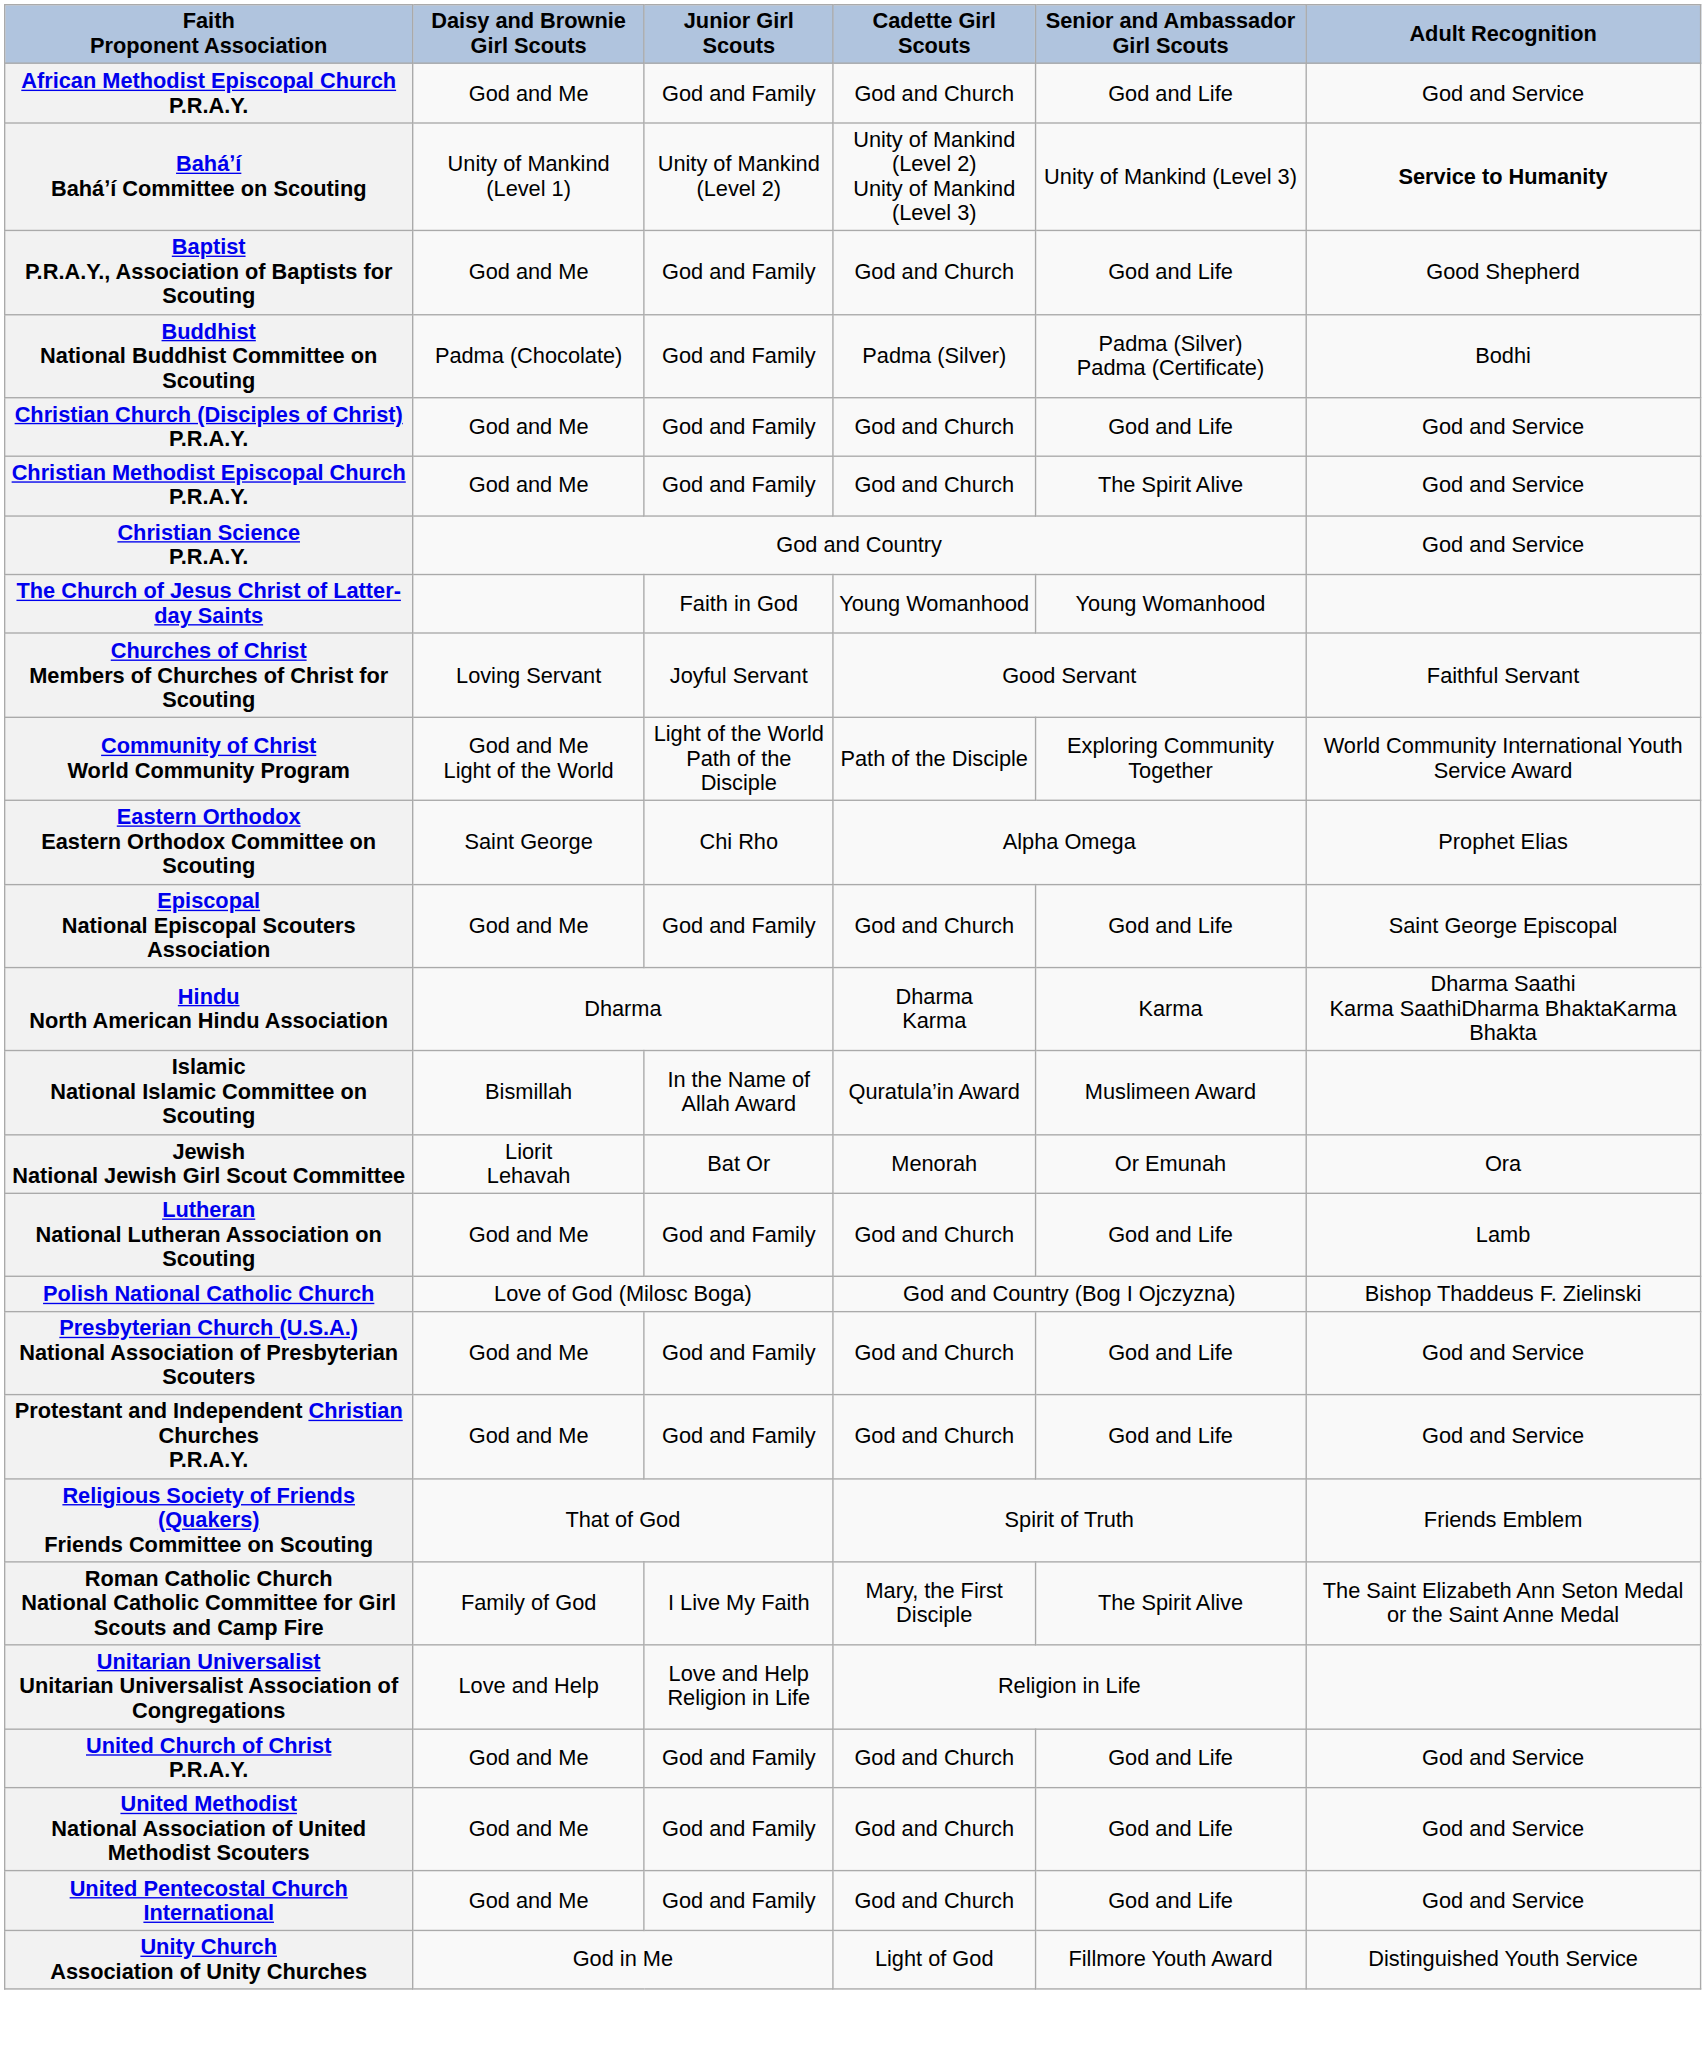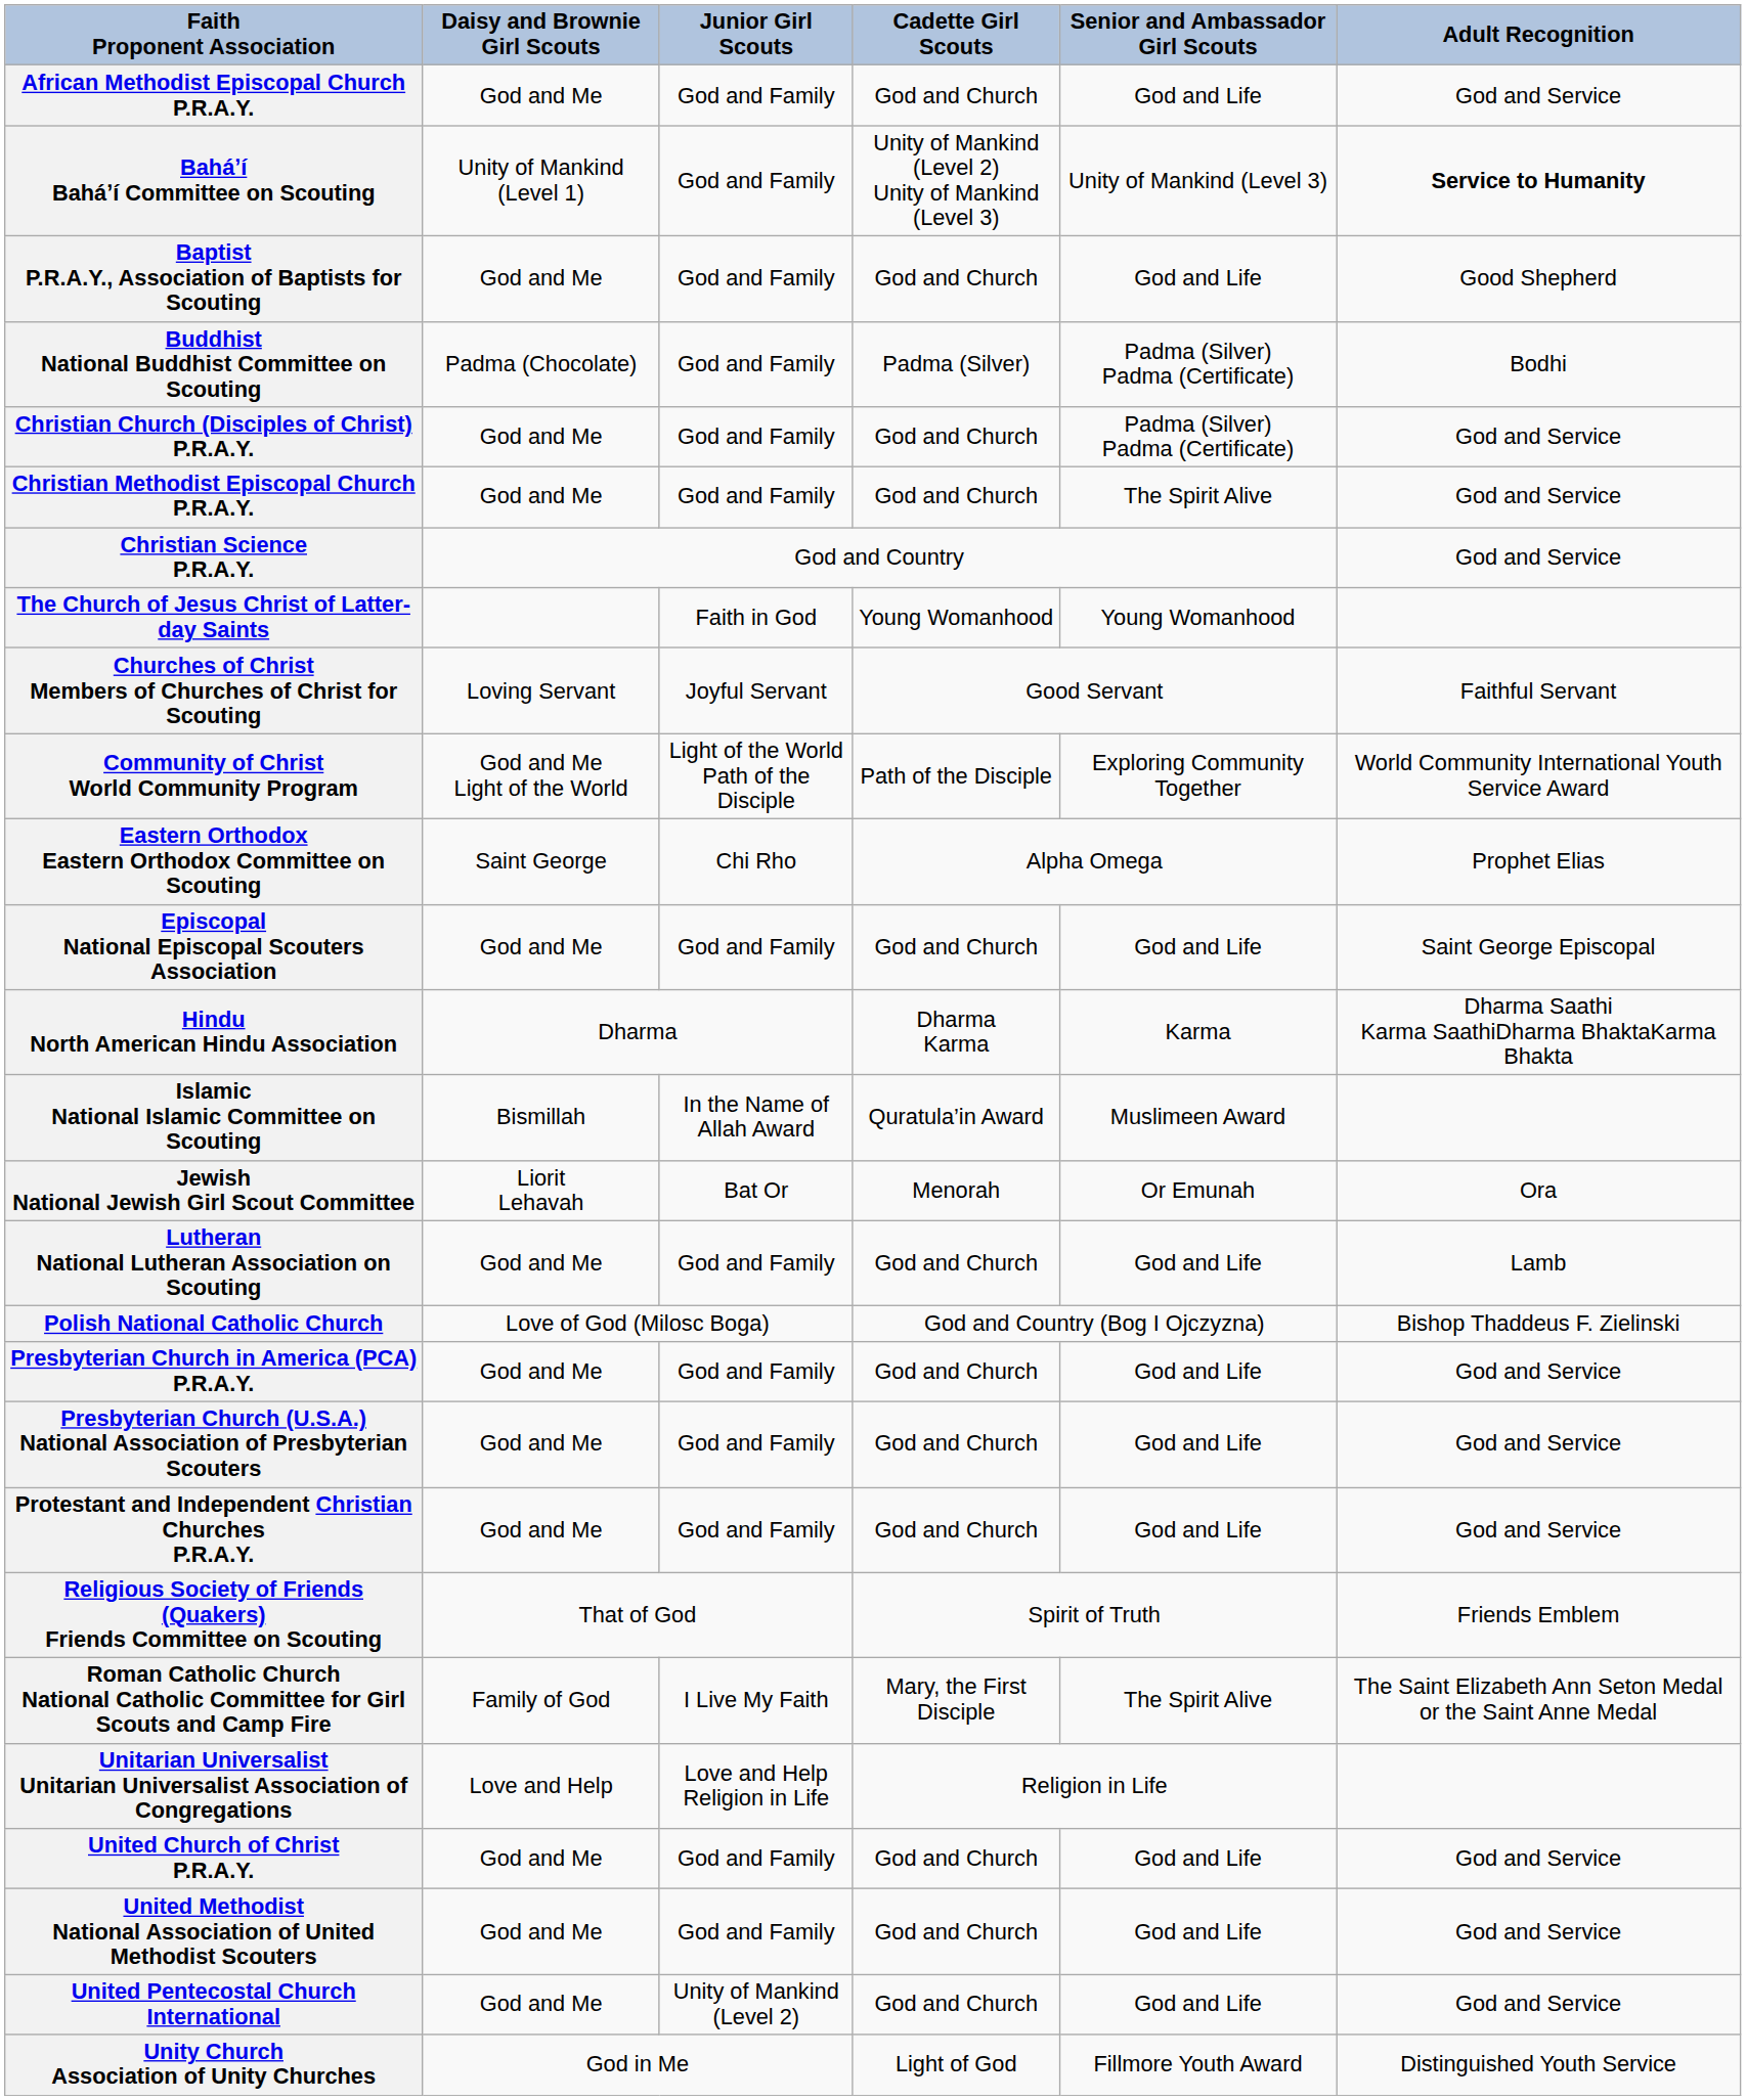Baháʼí Baháʼí Committee on Scouting | Junior Girl Scouts: Unity of Mankind (Level 2) -> God and Family
Christian Church (Disciples of Christ) P.R.A.Y. | Senior and Ambassador Girl Scouts: God and Life -> Padma (Silver) Padma (Certificate)
+ row: Presbyterian Church in America (PCA) P.R.A.Y. | God and Me | God and Family | God and Church | God and Life | God and Service
United Pentecostal Church International | Junior Girl Scouts: God and Family -> Unity of Mankind (Level 2)
